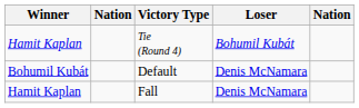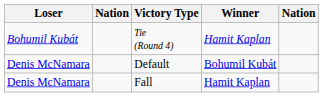columns swapped: Winner <-> Loser
